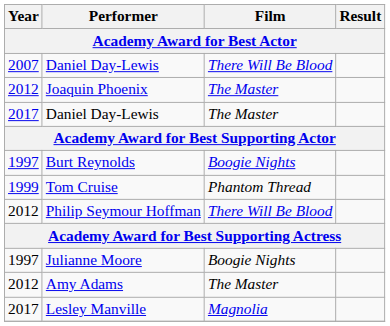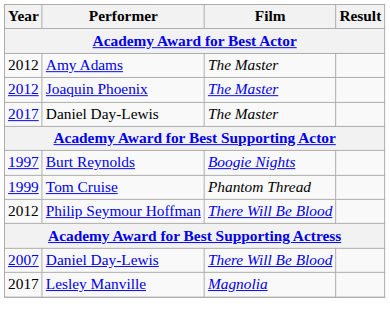rows swapped: 2007 / Daniel Day-Lewis <-> Amy Adams
- row: 1997 | Julianne Moore | Boogie Nights
